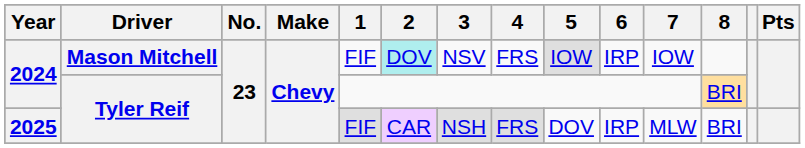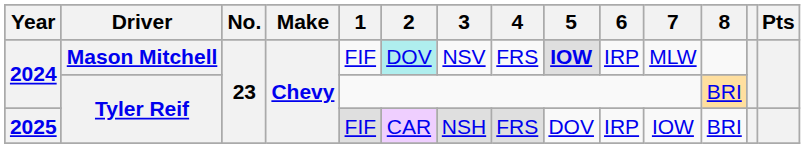2024 / Mason Mitchell | 5: normal -> bold
2024 / Mason Mitchell | 7: IOW -> MLW
2025 | 7: MLW -> IOW
